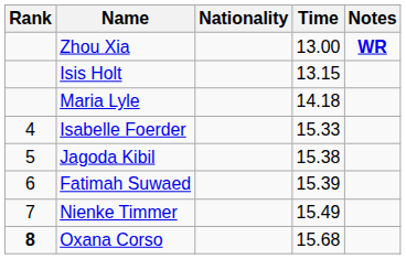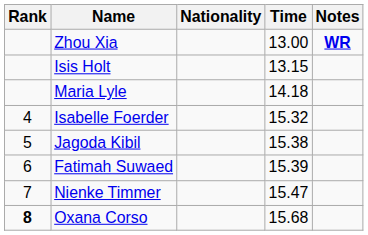Isabelle Foerder | Time: 15.33 -> 15.32
Nienke Timmer | Time: 15.49 -> 15.47
